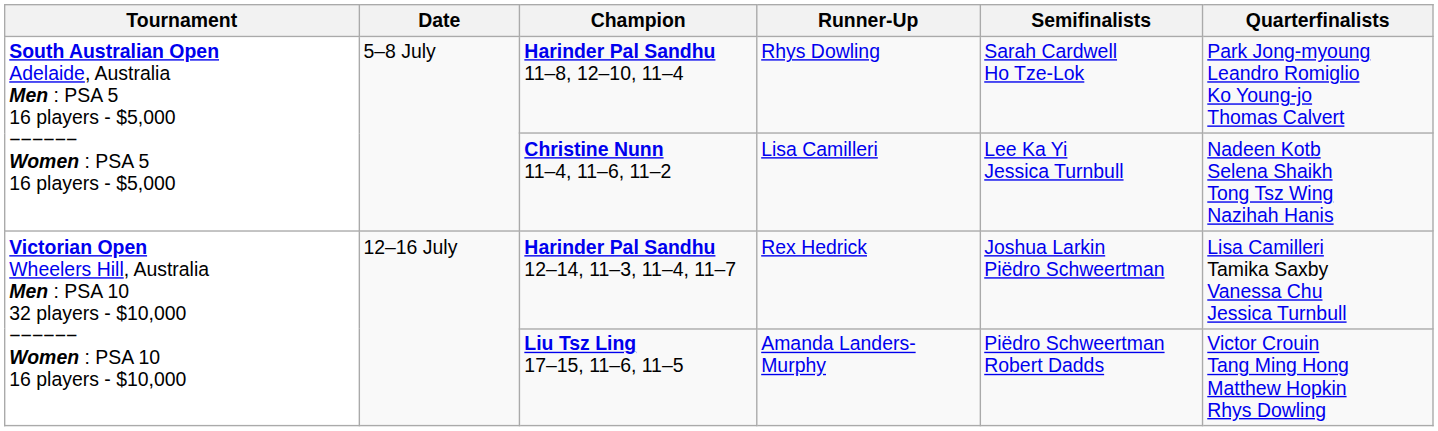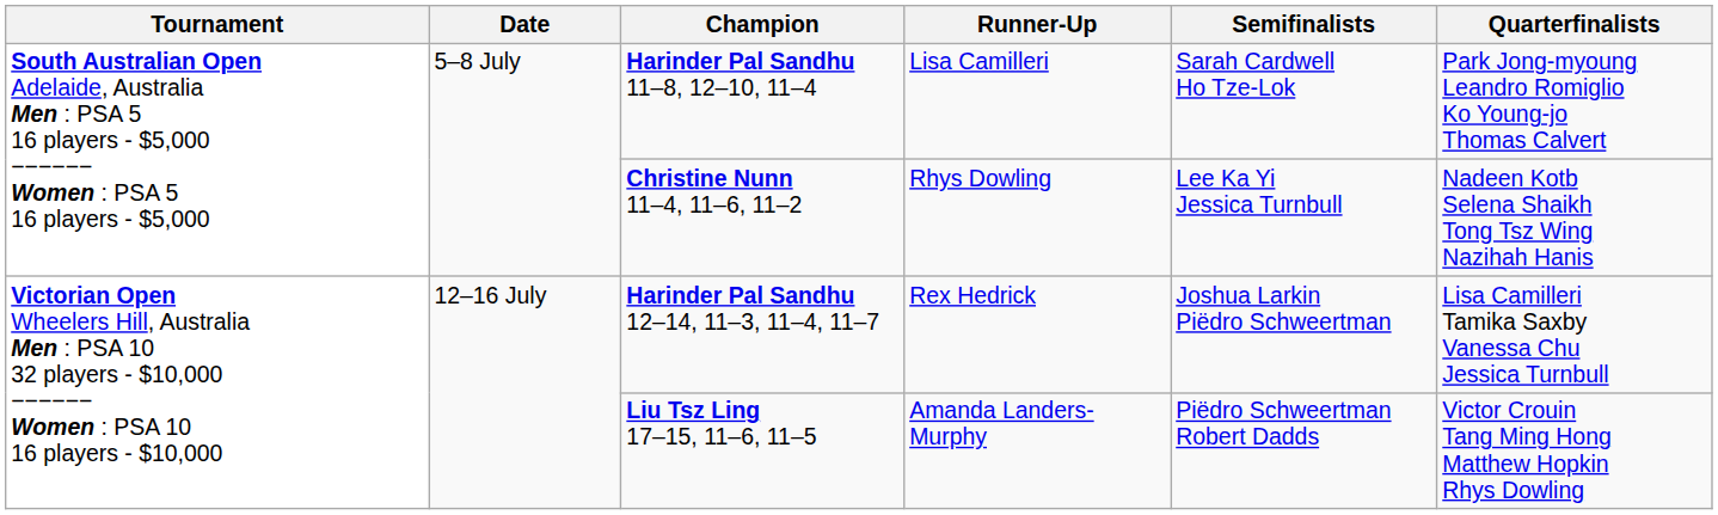Harinder Pal Sandhu 11–8, 12–10, 11–4 | Runner-Up: Rhys Dowling -> Lisa Camilleri
Christine Nunn 11–4, 11–6, 11–2 | Runner-Up: Lisa Camilleri -> Rhys Dowling
